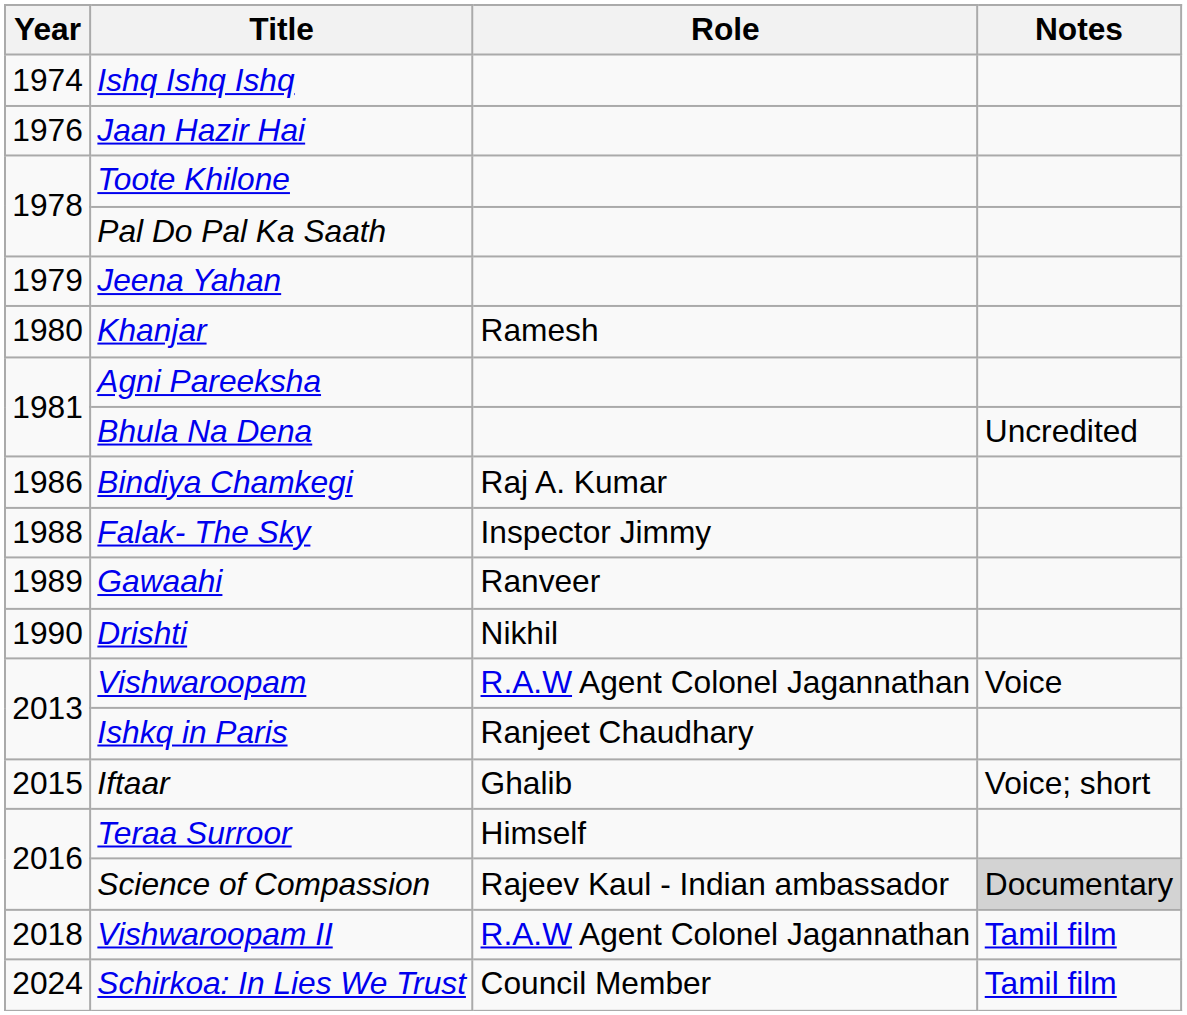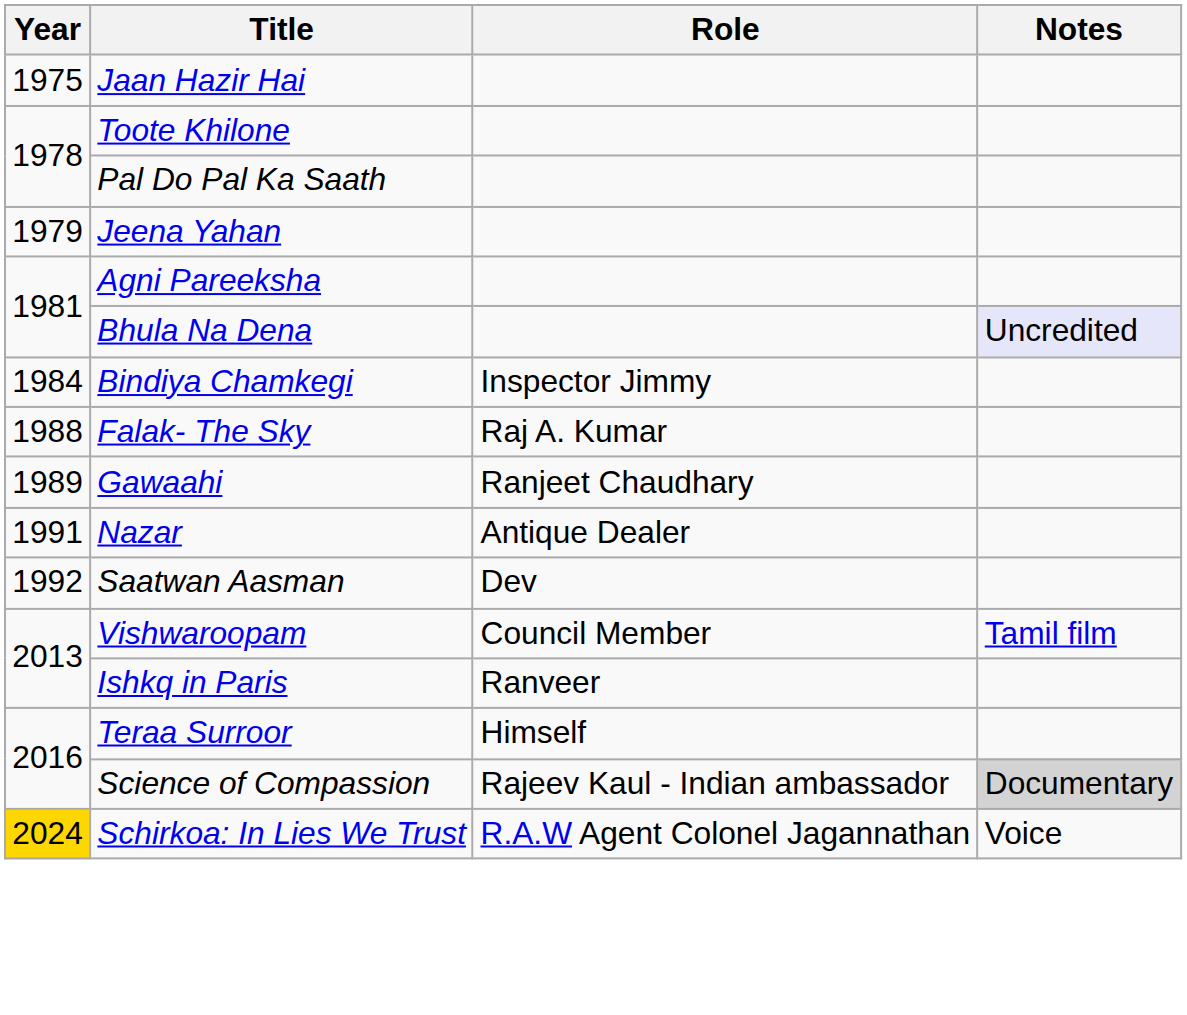- row: 1974 | Ishq Ishq Ishq
Jaan Hazir Hai | Year: 1976 -> 1975
- row: 1980 | Khanjar | Ramesh
Bhula Na Dena | Notes: no background -> lavender background
Bindiya Chamkegi | Year: 1986 -> 1984
Bindiya Chamkegi | Role: Raj A. Kumar -> Inspector Jimmy
Falak- The Sky | Role: Inspector Jimmy -> Raj A. Kumar
Gawaahi | Role: Ranveer -> Ranjeet Chaudhary
- row: 1990 | Drishti | Nikhil
+ row: 1991 | Nazar | Antique Dealer
+ row: 1992 | Saatwan Aasman | Dev
Vishwaroopam | Role: R.A.W Agent Colonel Jagannathan -> Council Member
Vishwaroopam | Notes: Voice -> Tamil film
Ishkq in Paris | Role: Ranjeet Chaudhary -> Ranveer
- row: 2015 | Iftaar | Ghalib | Voice; short
- row: 2018 | Vishwaroopam II | R.A.W Agent Colonel Jagannathan | Tamil film
Schirkoa: In Lies We Trust | Year: no background -> gold background
Schirkoa: In Lies We Trust | Role: Council Member -> R.A.W Agent Colonel Jagannathan
Schirkoa: In Lies We Trust | Notes: Tamil film -> Voice
